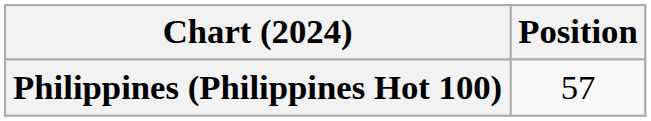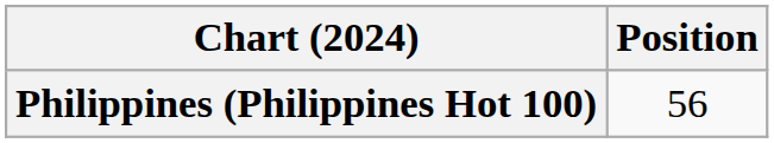Philippines (Philippines Hot 100) | Position: 57 -> 56
